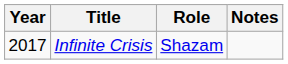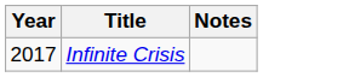- column: Role | Shazam
